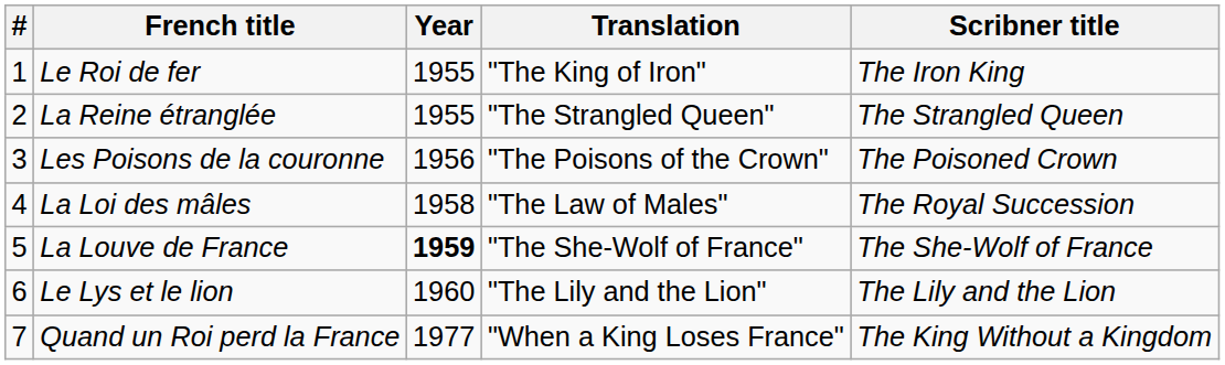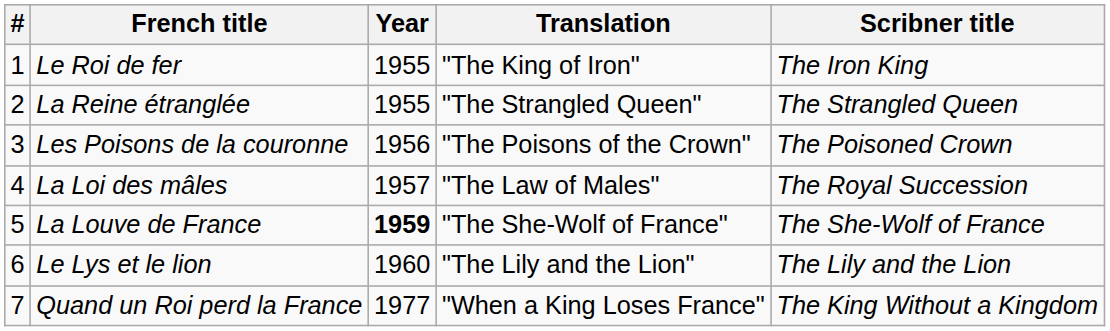La Loi des mâles | Year: 1958 -> 1957
